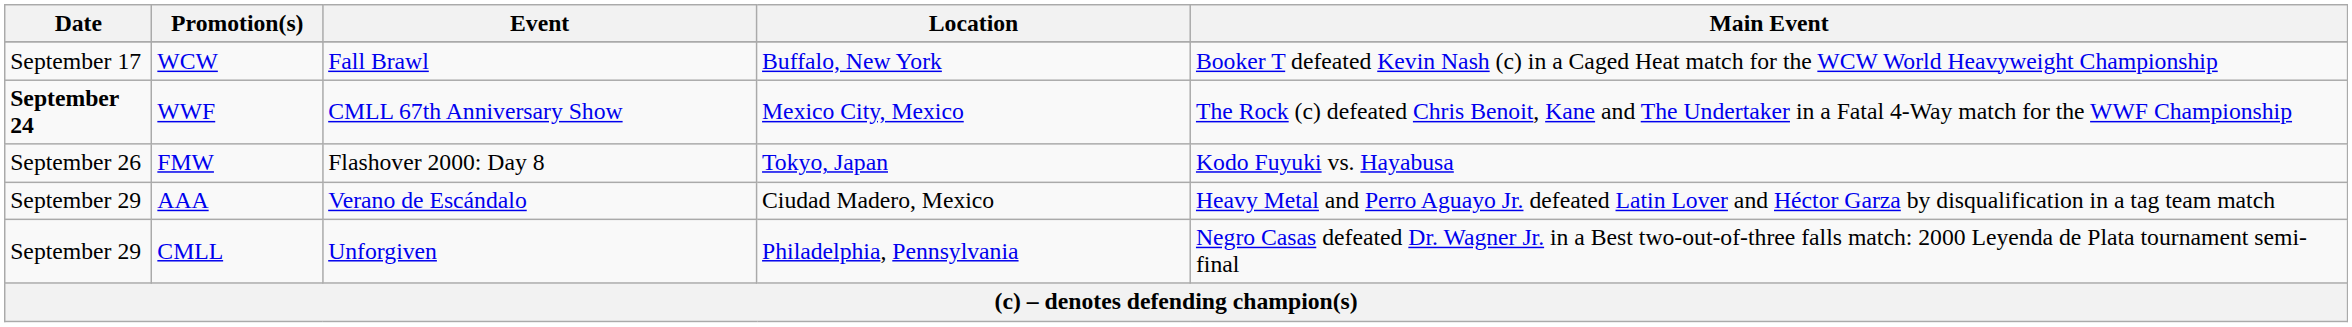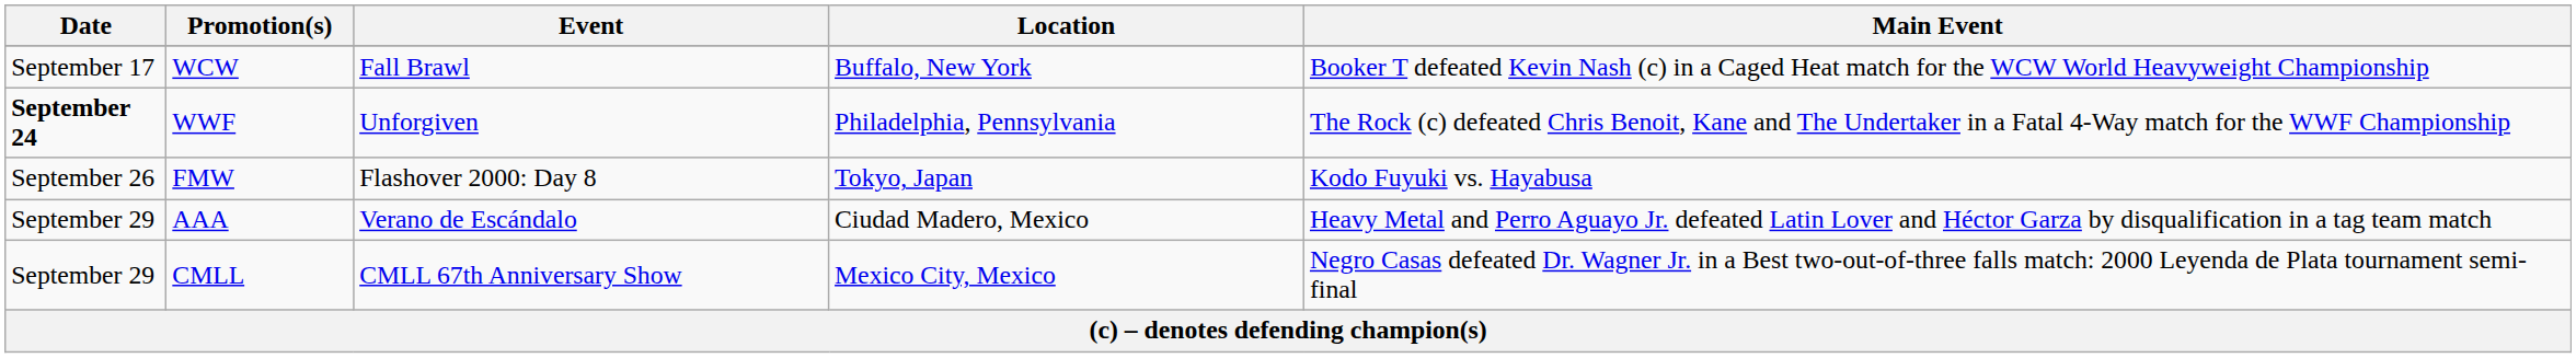WWF | Event: CMLL 67th Anniversary Show -> Unforgiven
WWF | Location: Mexico City, Mexico -> Philadelphia, Pennsylvania
CMLL | Event: Unforgiven -> CMLL 67th Anniversary Show
CMLL | Location: Philadelphia, Pennsylvania -> Mexico City, Mexico
